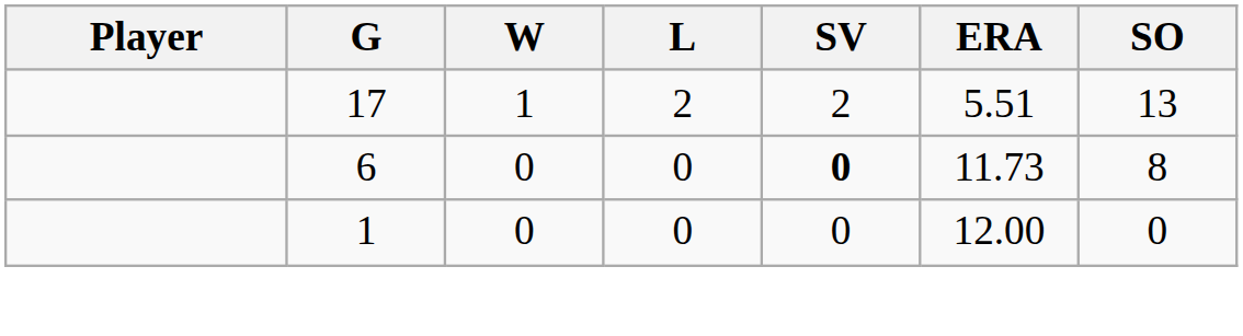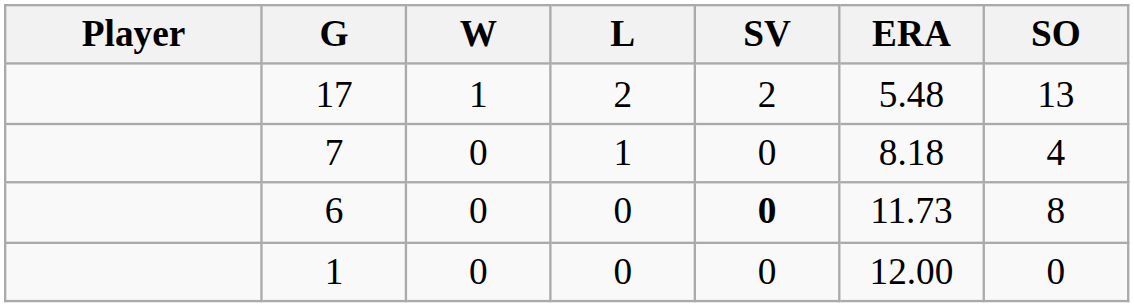17 | ERA: 5.51 -> 5.48
+ row: 7 | 0 | 1 | 0 | 8.18 | 4
